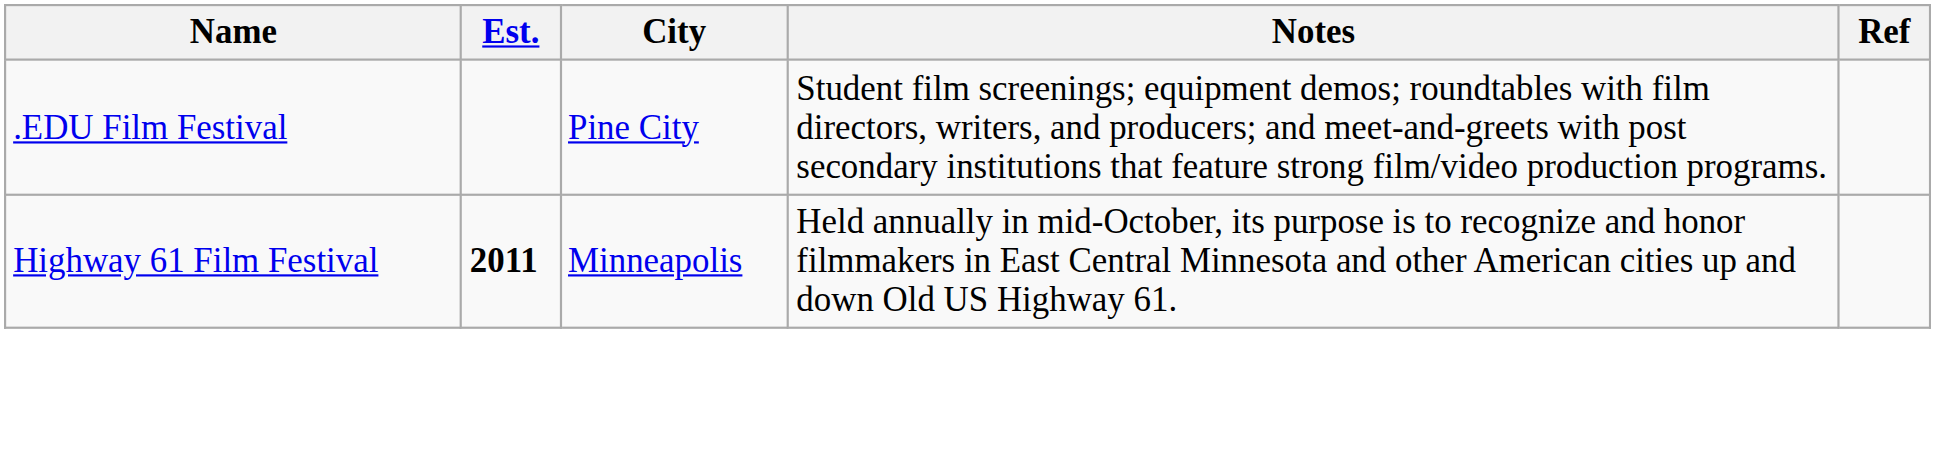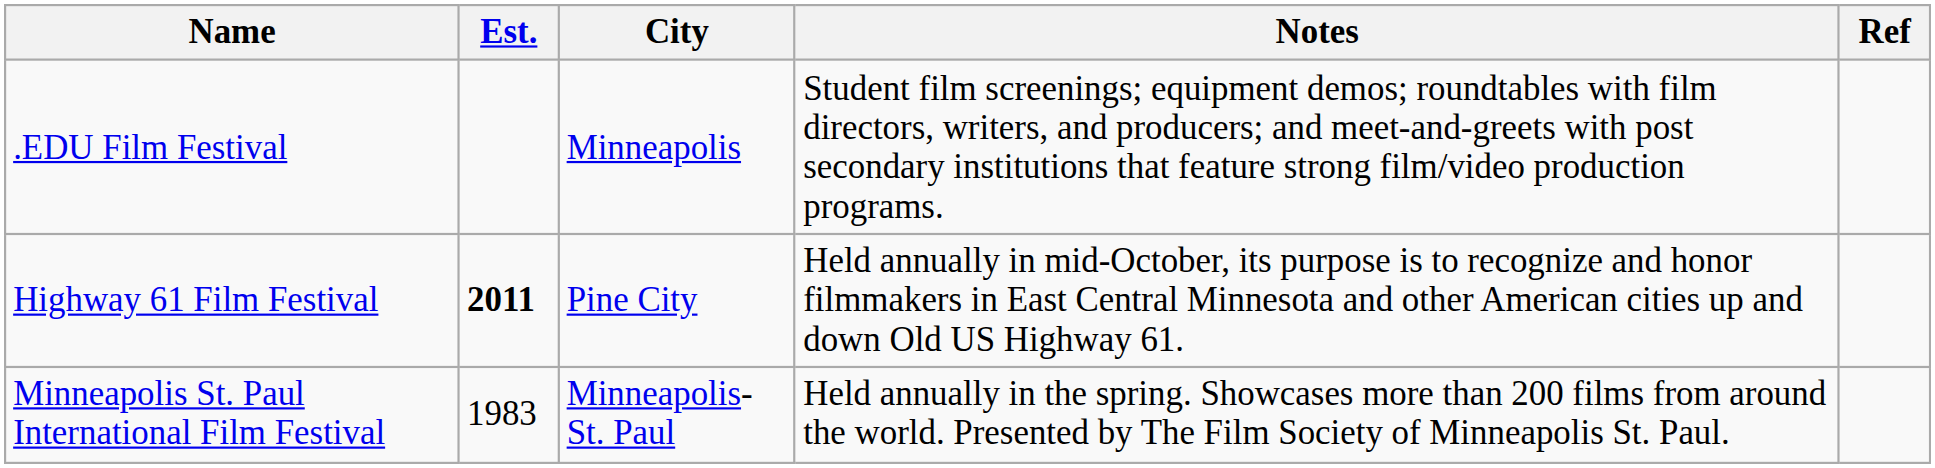.EDU Film Festival | City: Pine City -> Minneapolis
Highway 61 Film Festival | City: Minneapolis -> Pine City
+ row: Minneapolis St. Paul International Film Festival | 1983 | Minneapolis-St. Paul | Held annually in the spring. Showcases more than 200 films from around the world. Presented by The Film Society of Minneapolis St. Paul.
